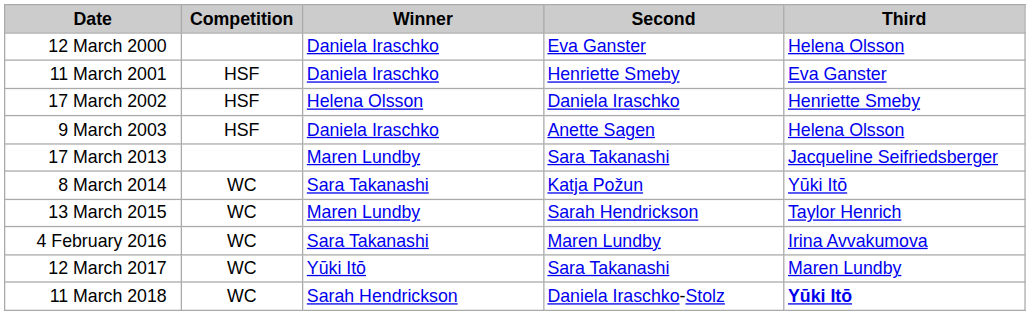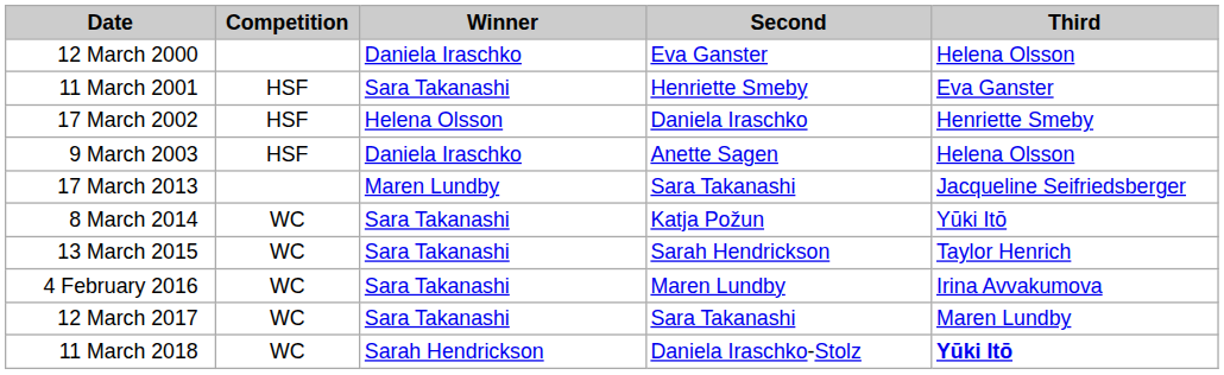11 March 2001 | Winner: Daniela Iraschko -> Sara Takanashi
13 March 2015 | Winner: Maren Lundby -> Sara Takanashi
12 March 2017 | Winner: Yūki Itō -> Sara Takanashi
